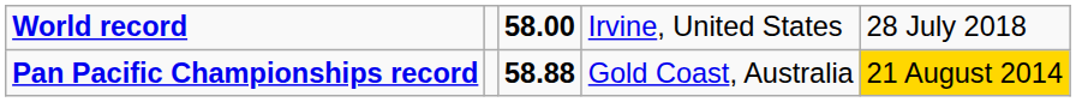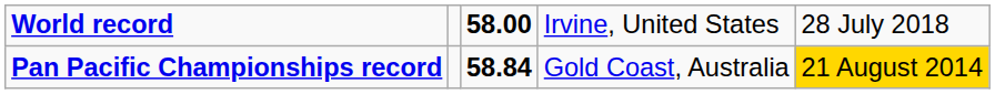Pan Pacific Championships record | column 3: 58.88 -> 58.84
